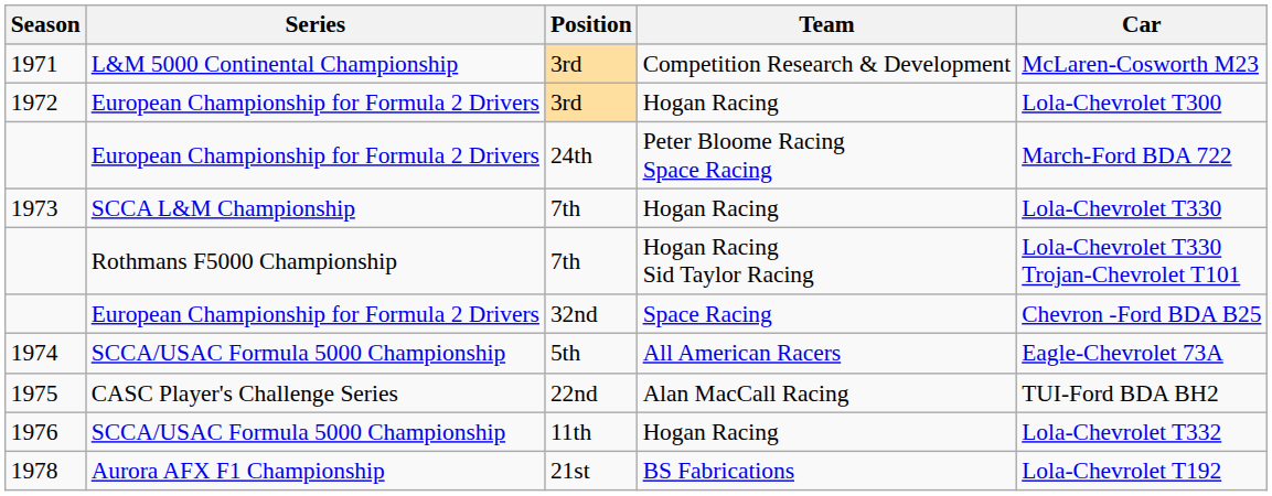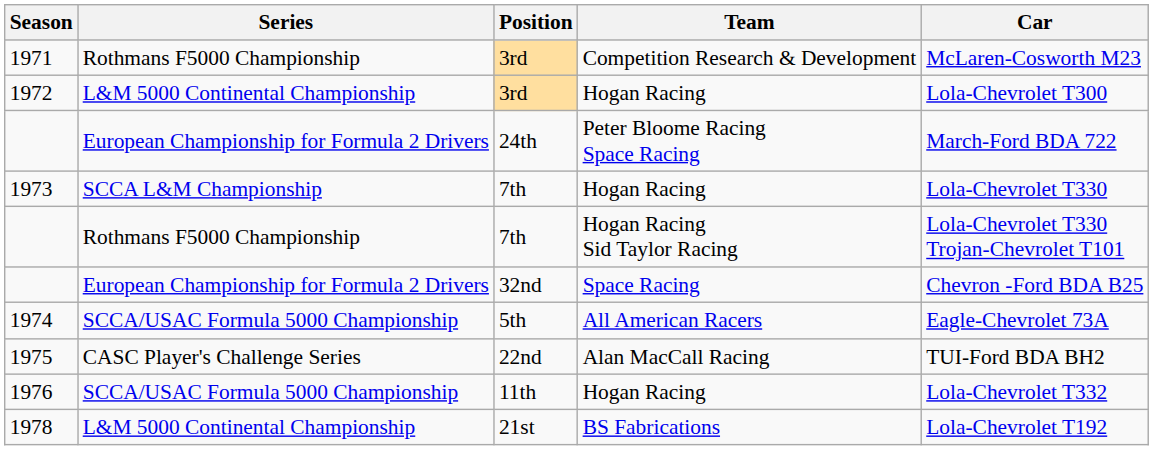1971 | Series: L&M 5000 Continental Championship -> Rothmans F5000 Championship
1972 | Series: European Championship for Formula 2 Drivers -> L&M 5000 Continental Championship
1978 | Series: Aurora AFX F1 Championship -> L&M 5000 Continental Championship
